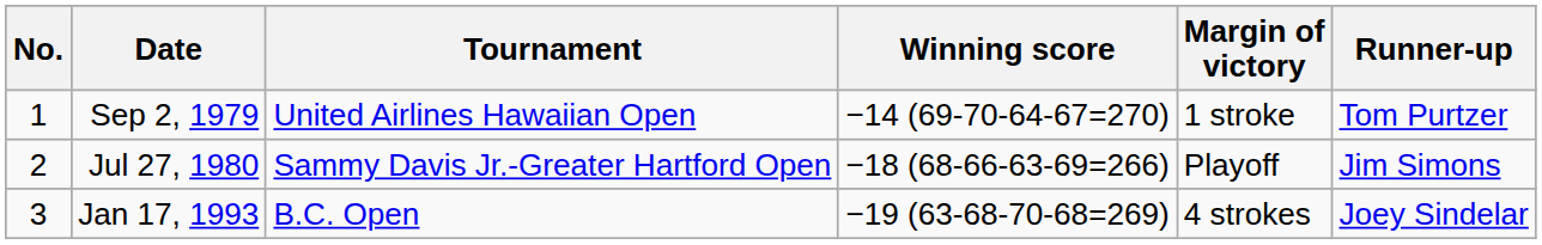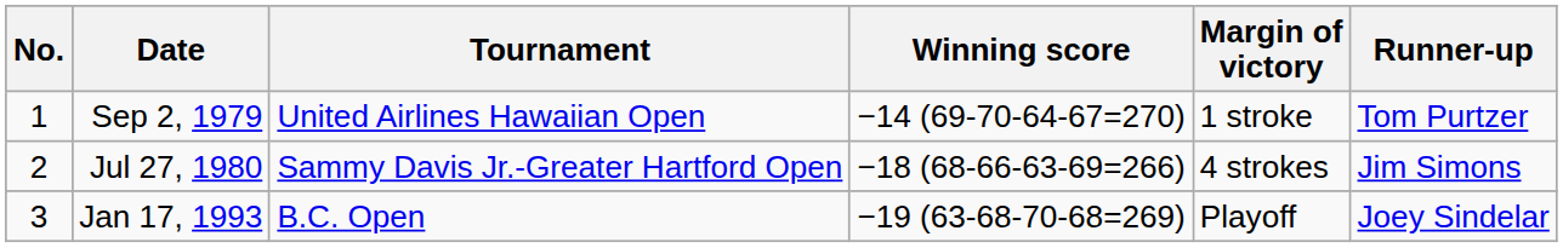Jul 27, 1980 | Margin of victory: Playoff -> 4 strokes
Jan 17, 1993 | Margin of victory: 4 strokes -> Playoff
